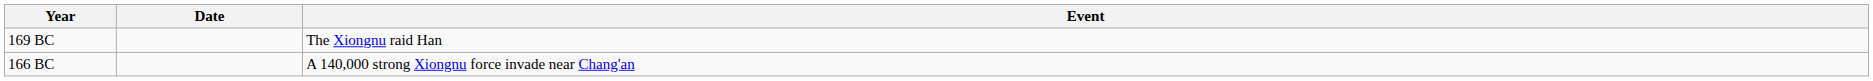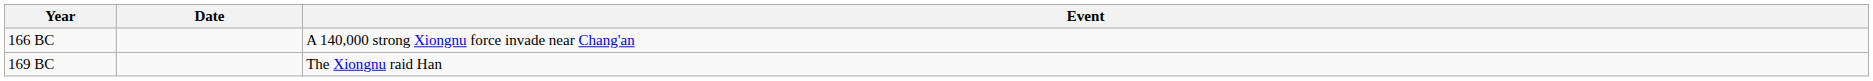rows swapped: 169 BC <-> 166 BC
